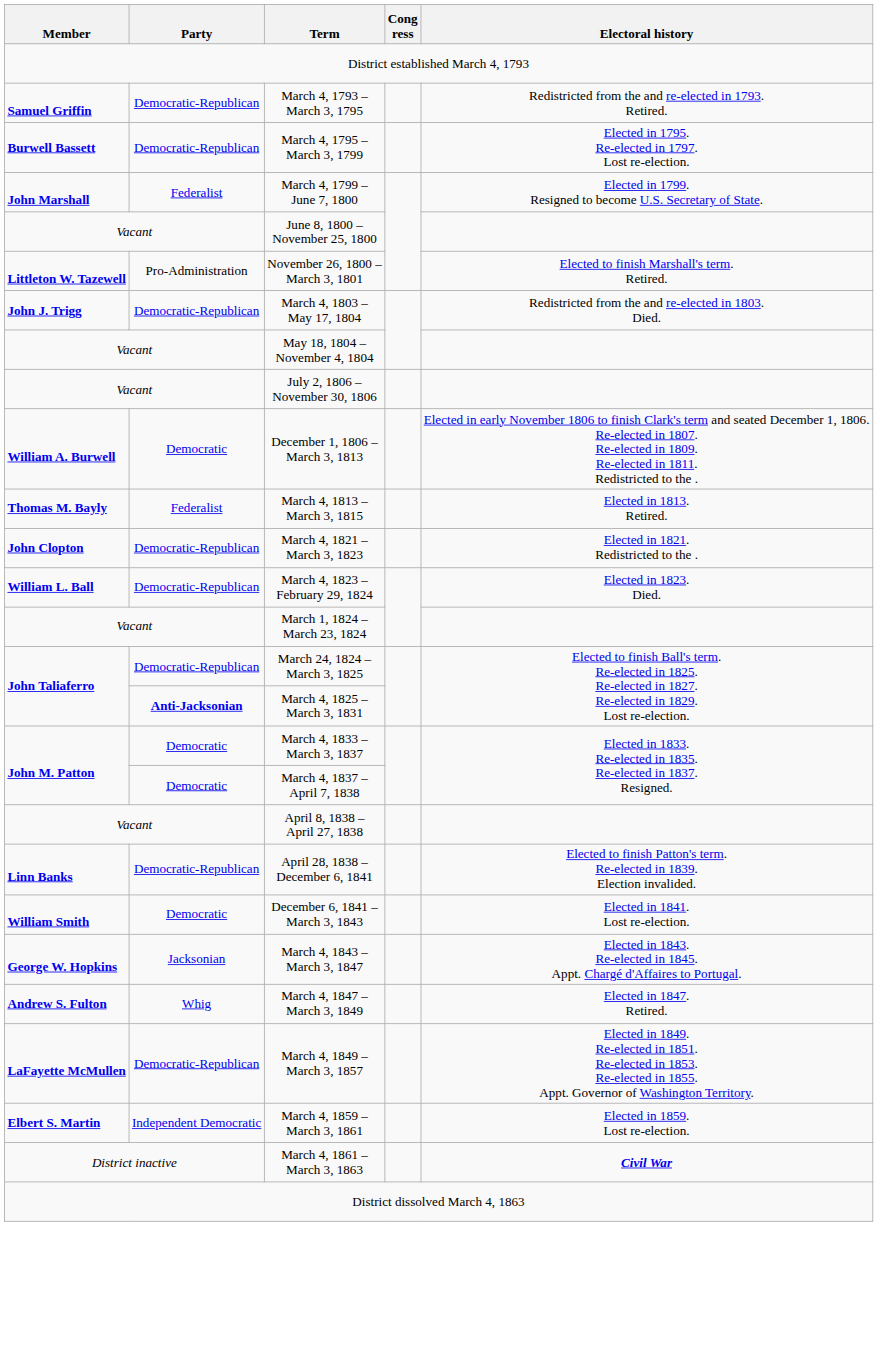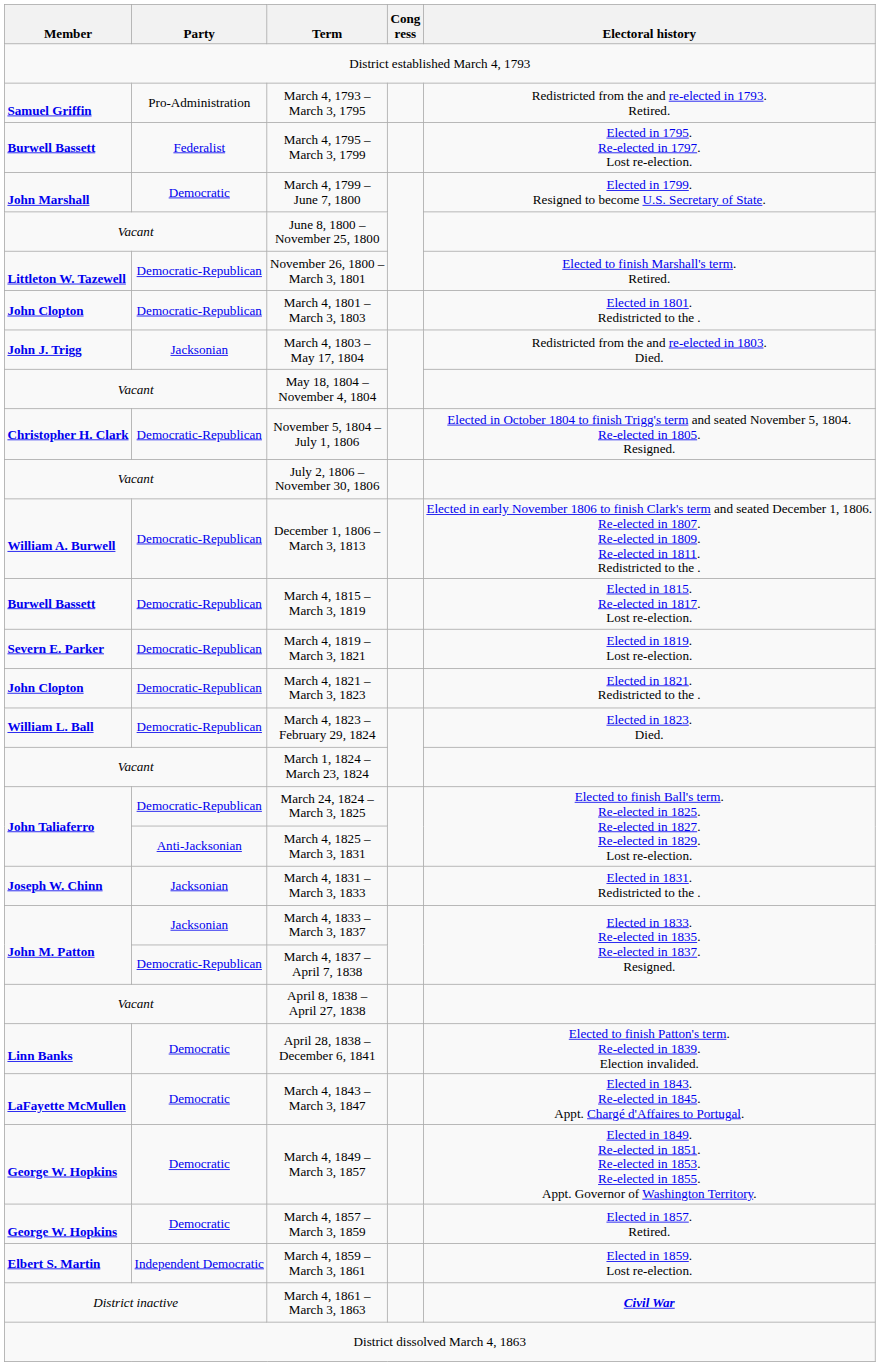March 4, 1793 – March 3, 1795 | Party: Democratic-Republican -> Pro-Administration
March 4, 1795 – March 3, 1799 | Party: Democratic-Republican -> Federalist
March 4, 1799 – June 7, 1800 | Party: Federalist -> Democratic
November 26, 1800 – March 3, 1801 | Party: Pro-Administration -> Democratic-Republican
+ row: John Clopton | Democratic-Republican | March 4, 1801 – March 3, 1803 | Elected in 1801. Redistricted to the .
March 4, 1803 – May 17, 1804 | Party: Democratic-Republican -> Jacksonian
+ row: Christopher H. Clark | Democratic-Republican | November 5, 1804 – July 1, 1806 | Elected in October 1804 to finish Trigg's term and seated November 5, 1804. Re-elected in 1805. Resigned.
December 1, 1806 – March 3, 1813 | Party: Democratic -> Democratic-Republican
- row: Thomas M. Bayly | Federalist | March 4, 1813 – March 3, 1815 | Elected in 1813. Retired.
+ row: Burwell Bassett | Democratic-Republican | March 4, 1815 – March 3, 1819 | Elected in 1815. Re-elected in 1817. Lost re-election.
+ row: Severn E. Parker | Democratic-Republican | March 4, 1819 – March 3, 1821 | Elected in 1819. Lost re-election.
March 4, 1825 – March 3, 1831 | Party: bold -> normal
+ row: Joseph W. Chinn | Jacksonian | March 4, 1831 – March 3, 1833 | Elected in 1831. Redistricted to the .
March 4, 1833 – March 3, 1837 | Party: Democratic -> Jacksonian
March 4, 1837 – April 7, 1838 | Party: Democratic -> Democratic-Republican
April 28, 1838 – December 6, 1841 | Party: Democratic-Republican -> Democratic
- row: William Smith | Democratic | December 6, 1841 – March 3, 1843 | Elected in 1841. Lost re-election.
March 4, 1843 – March 3, 1847 | Member: George W. Hopkins -> LaFayette McMullen
March 4, 1843 – March 3, 1847 | Party: Jacksonian -> Democratic
- row: Andrew S. Fulton | Whig | March 4, 1847 – March 3, 1849 | Elected in 1847. Retired.
March 4, 1849 – March 3, 1857 | Member: LaFayette McMullen -> George W. Hopkins
March 4, 1849 – March 3, 1857 | Party: Democratic-Republican -> Democratic
+ row: George W. Hopkins | Democratic | March 4, 1857 – March 3, 1859 | Elected in 1857. Retired.
